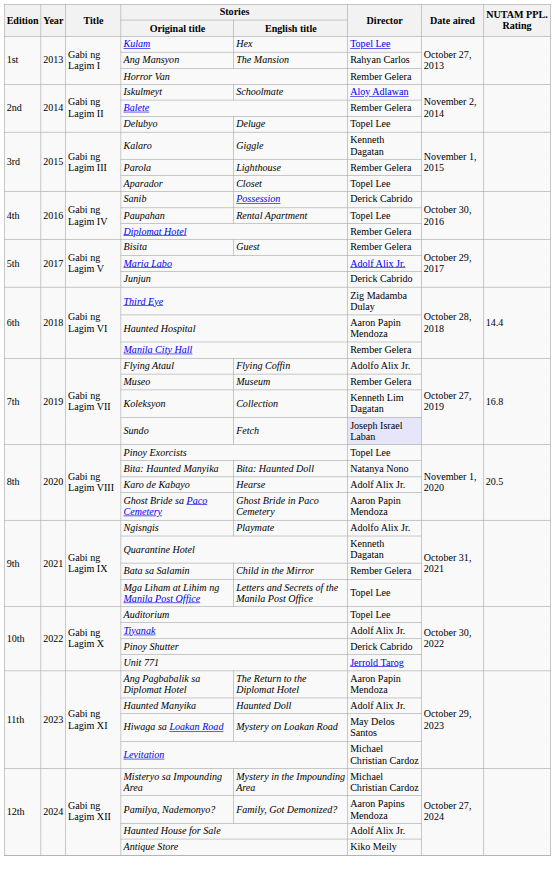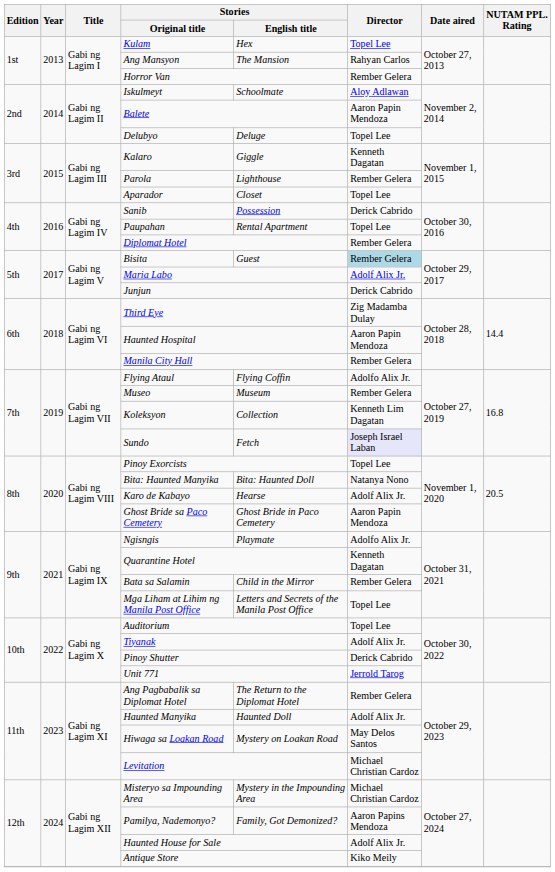Balete | Director: Rember Gelera -> Aaron Papin Mendoza
Bisita | Director: no background -> lightblue background
Ang Pagbabalik sa Diplomat Hotel | Director: Aaron Papin Mendoza -> Rember Gelera
